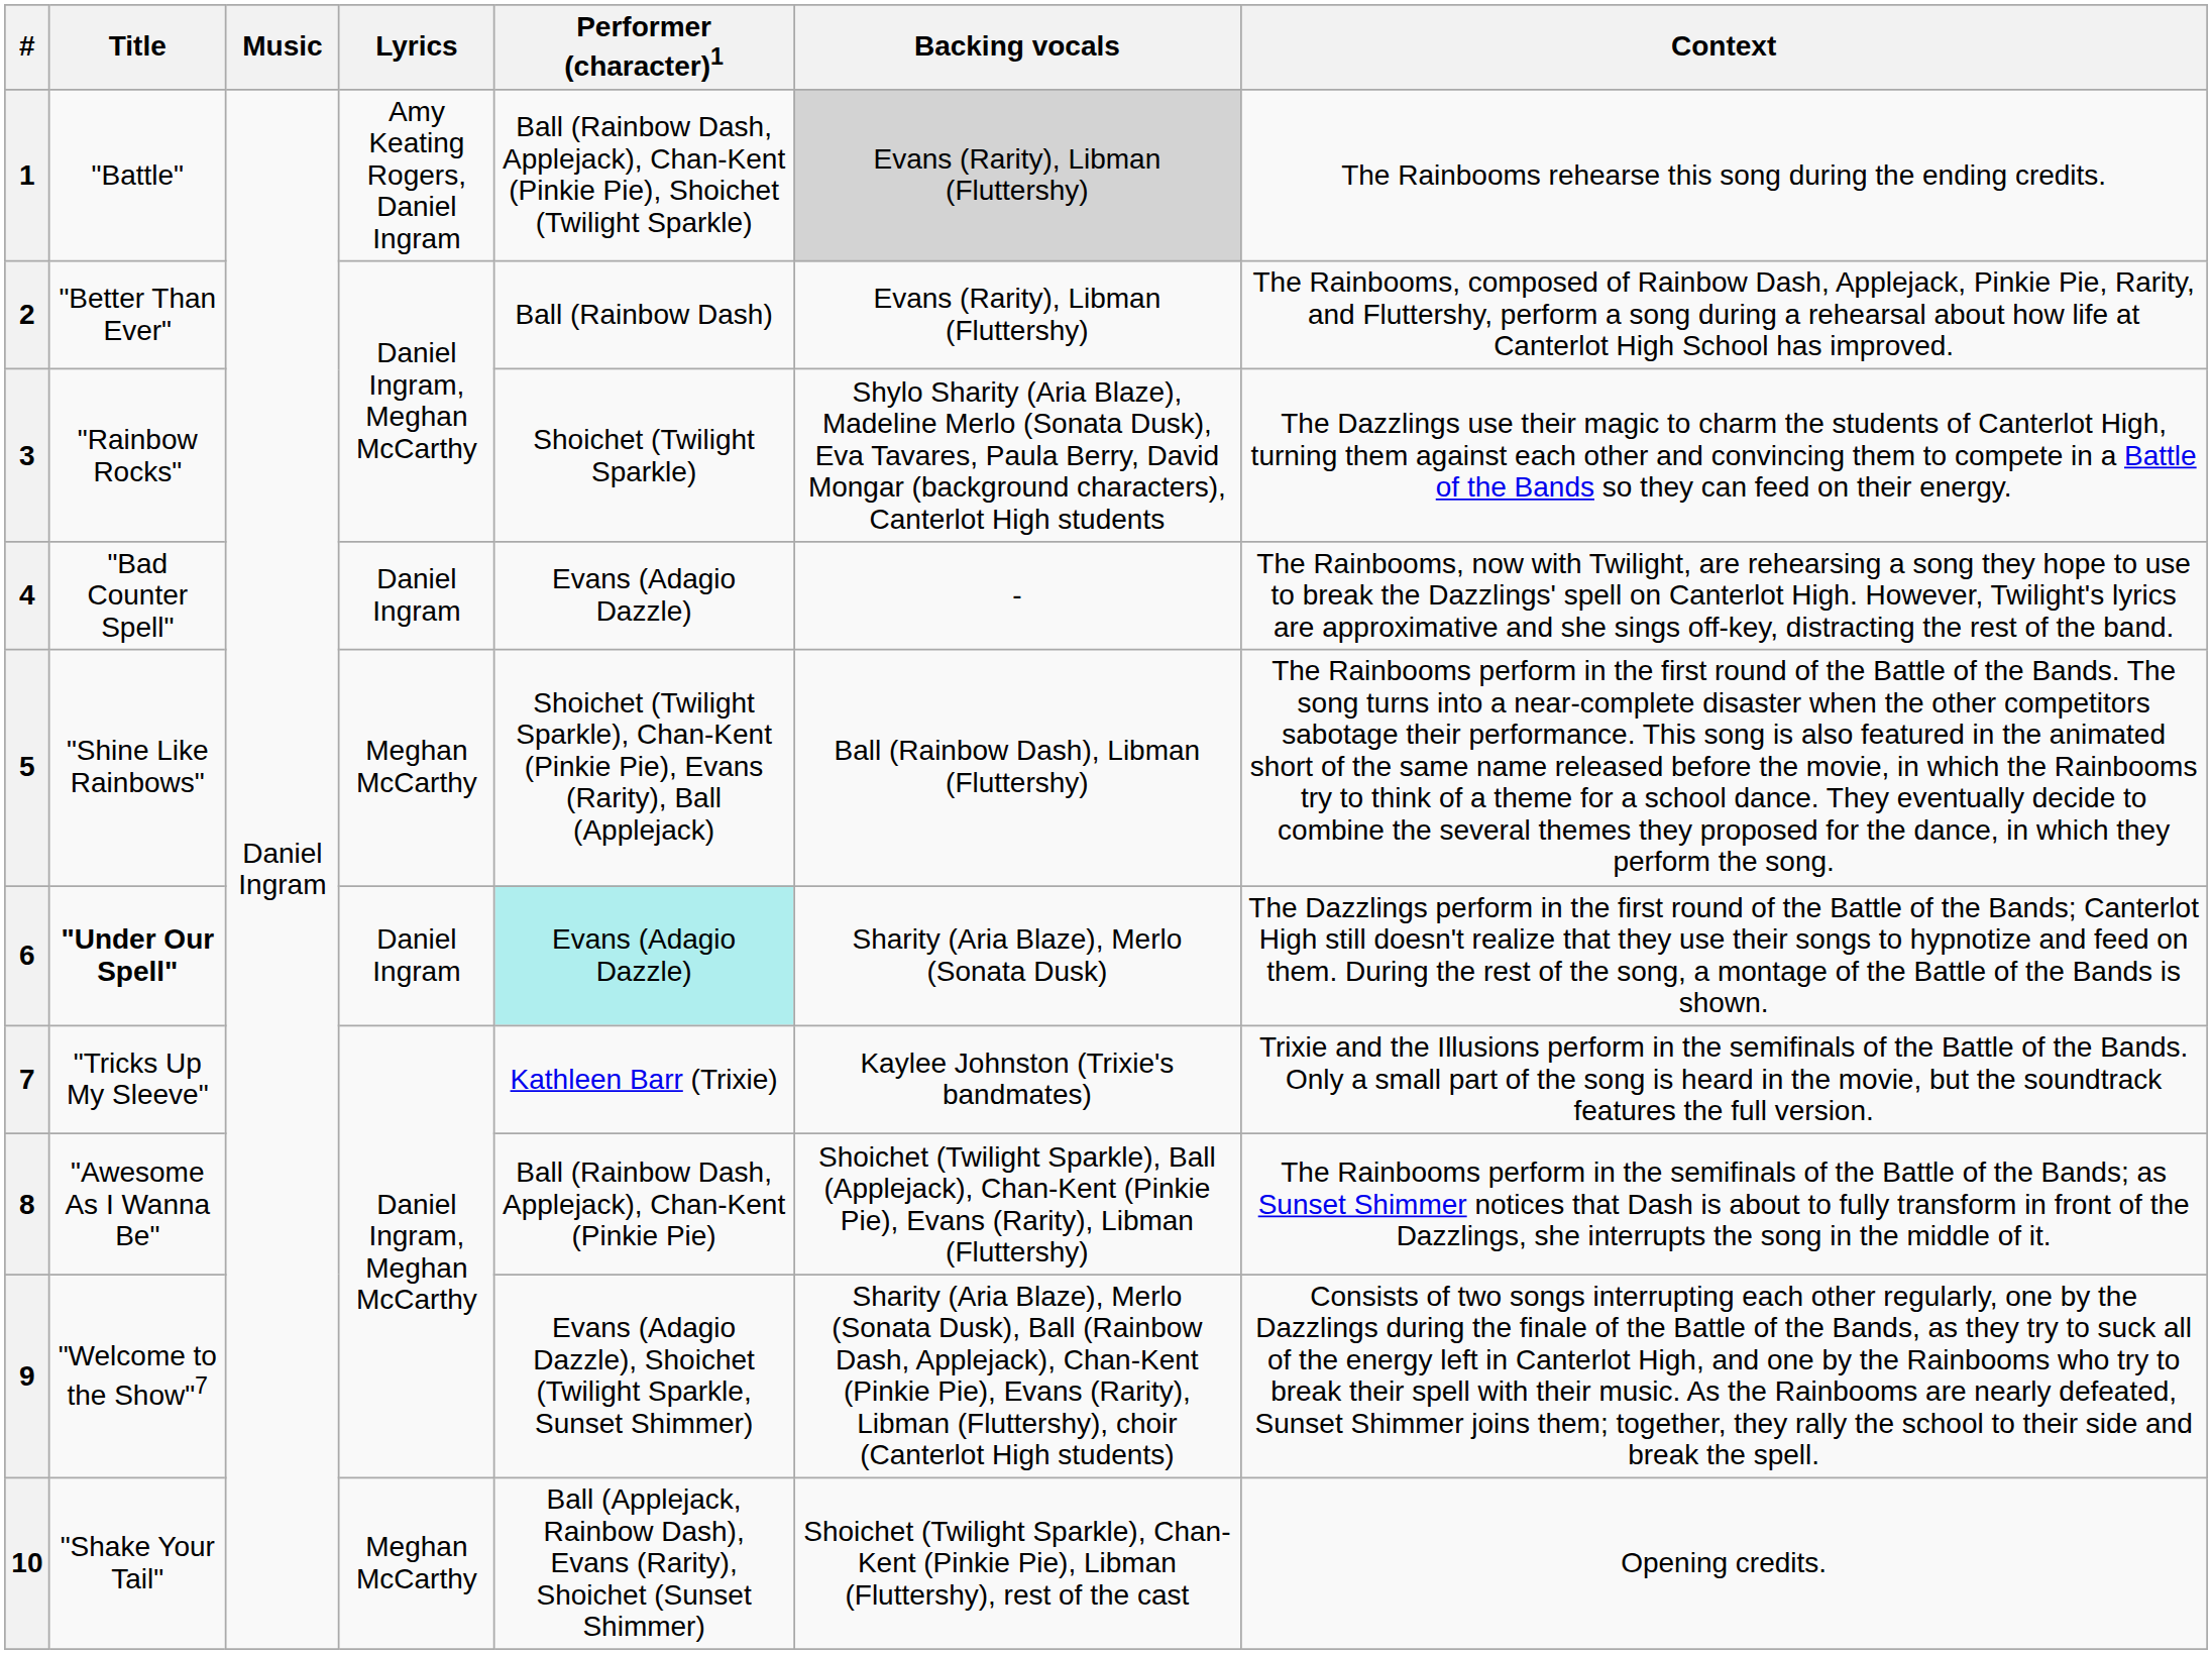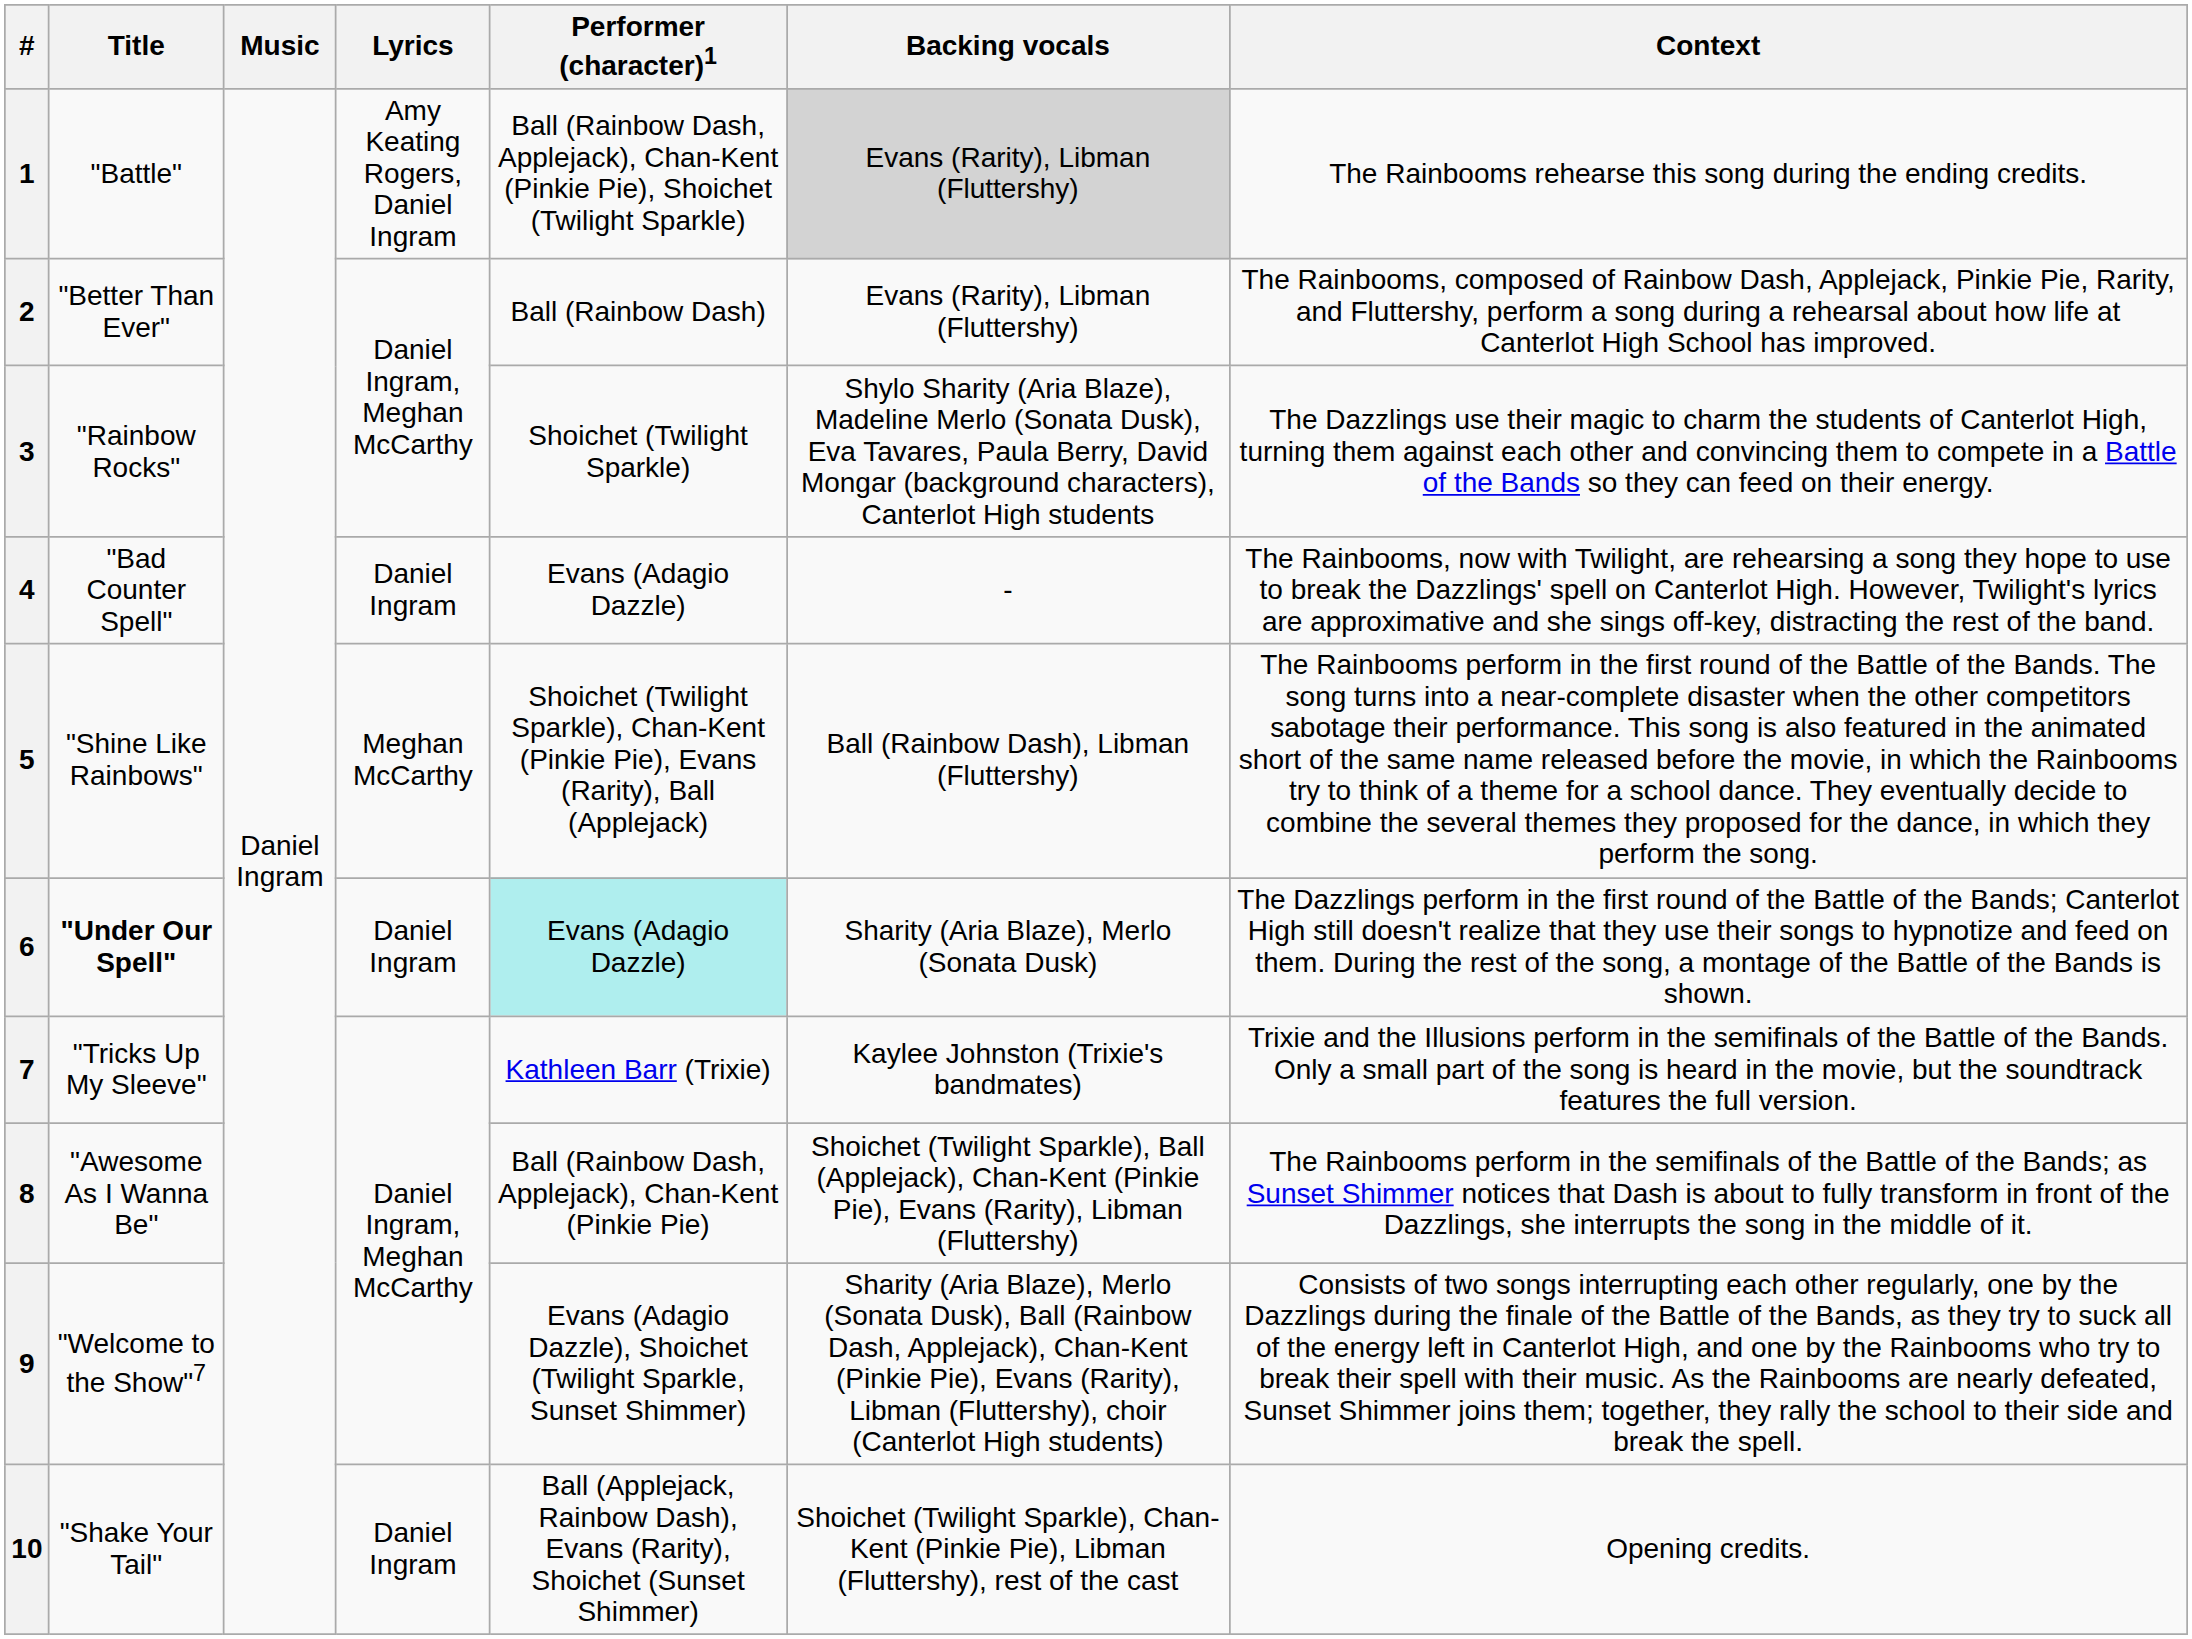10 | Lyrics: Meghan McCarthy -> Daniel Ingram
